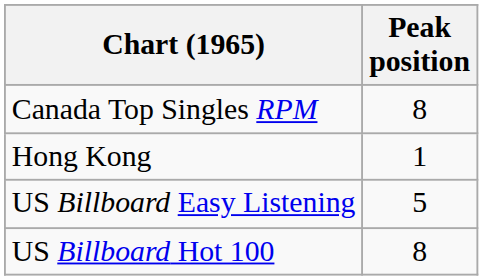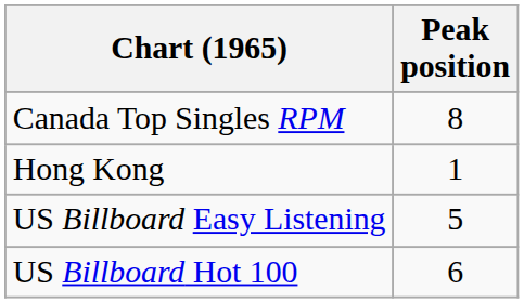US Billboard Hot 100 | Peak position: 8 -> 6
